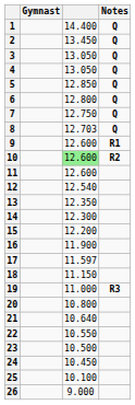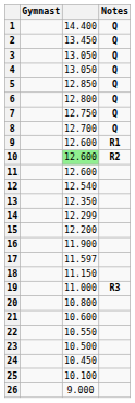8 | column 3: 12.703 -> 12.700
14 | column 3: 12.300 -> 12.299
21 | column 3: 10.640 -> 10.600
